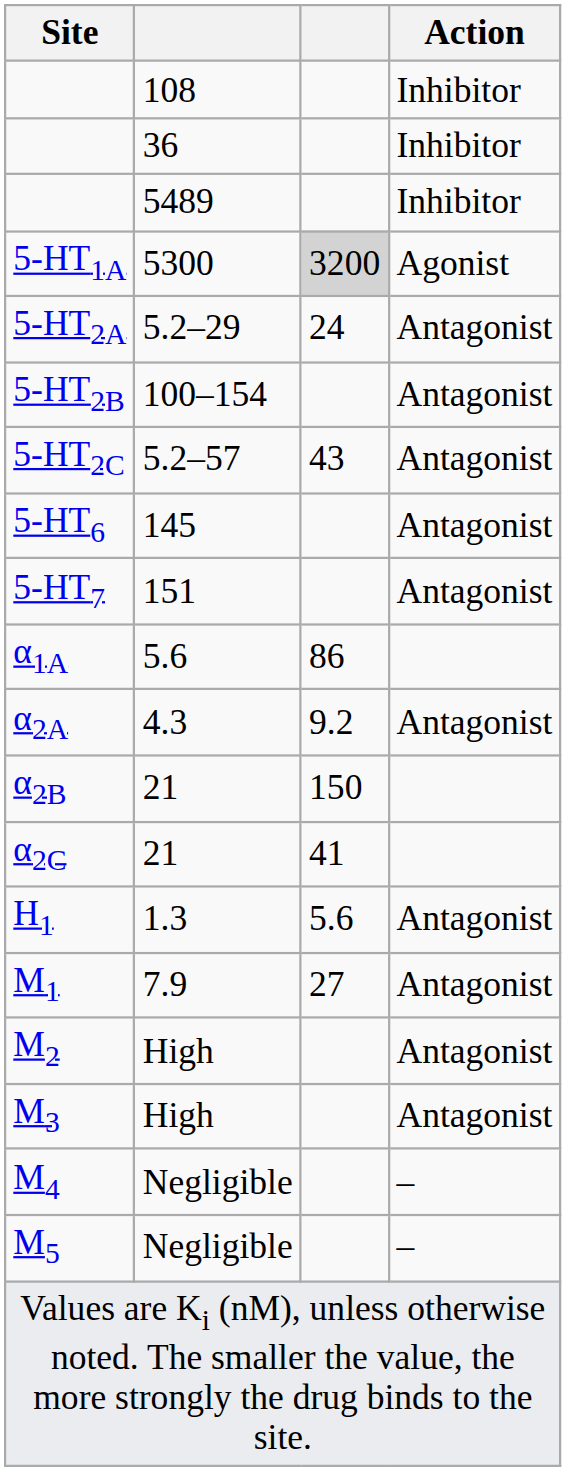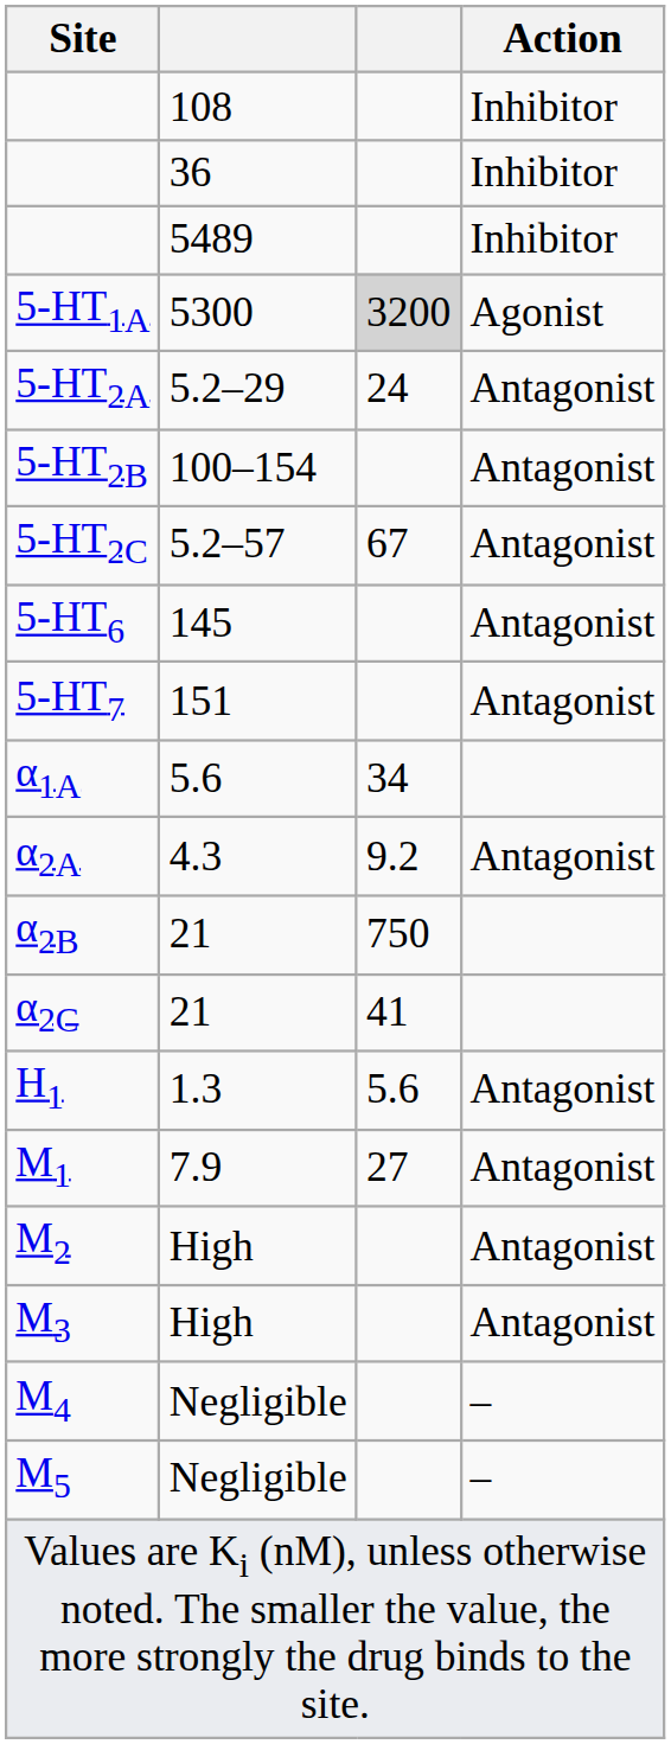5-HT2C | column 3: 43 -> 67
α1A | column 3: 86 -> 34
α2B | column 3: 150 -> 750
